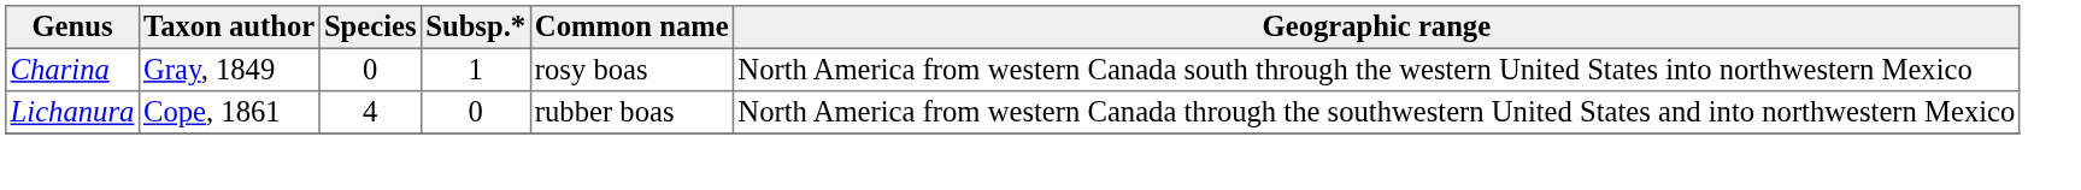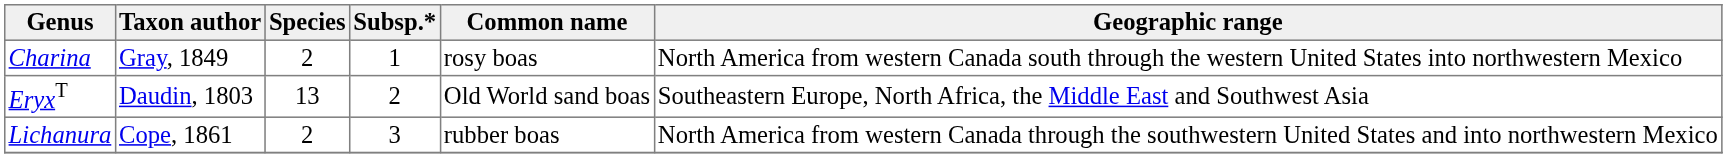Charina | Species: 0 -> 2
+ row: EryxT | Daudin, 1803 | 13 | 2 | Old World sand boas | Southeastern Europe, North Africa, the Middle East and Southwest Asia
Lichanura | Species: 4 -> 2
Lichanura | Subsp.*: 0 -> 3
